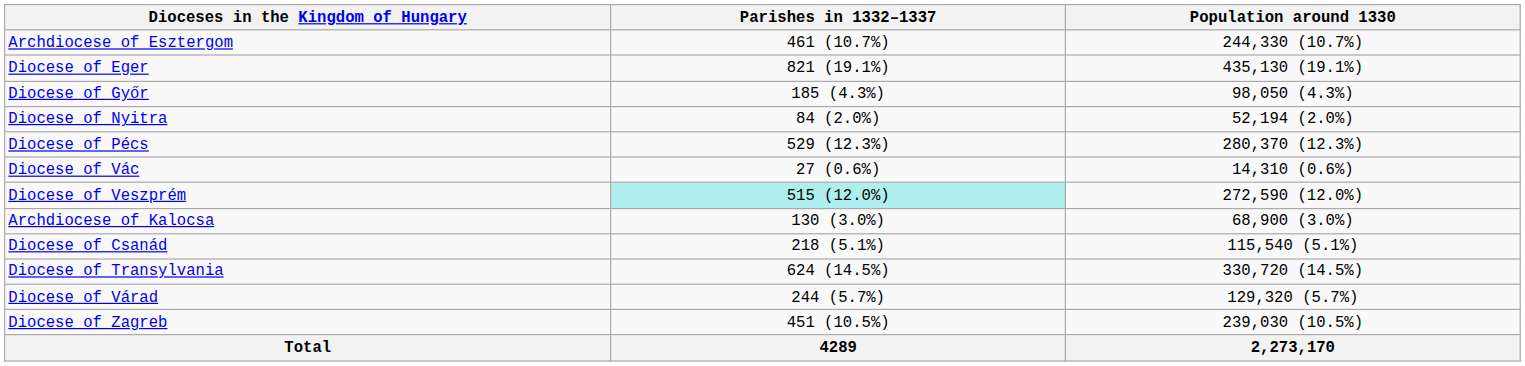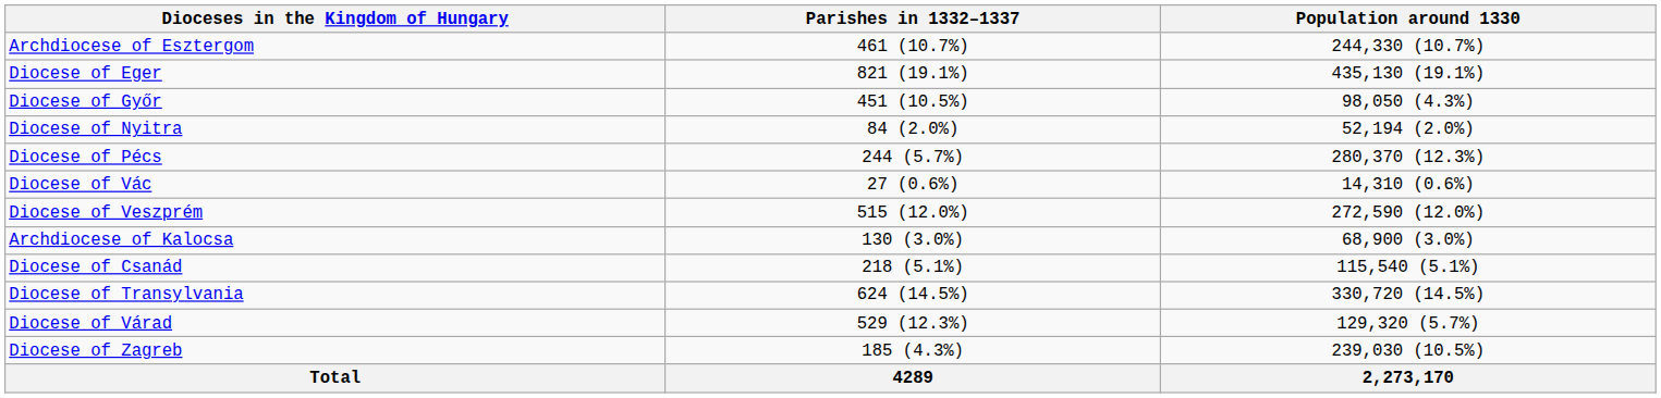Diocese of Győr | Parishes in 1332–1337: 185 (4.3%) -> 451 (10.5%)
Diocese of Pécs | Parishes in 1332–1337: 529 (12.3%) -> 244 (5.7%)
Diocese of Veszprém | Parishes in 1332–1337: paleturquoise background -> no background
Diocese of Várad | Parishes in 1332–1337: 244 (5.7%) -> 529 (12.3%)
Diocese of Zagreb | Parishes in 1332–1337: 451 (10.5%) -> 185 (4.3%)
